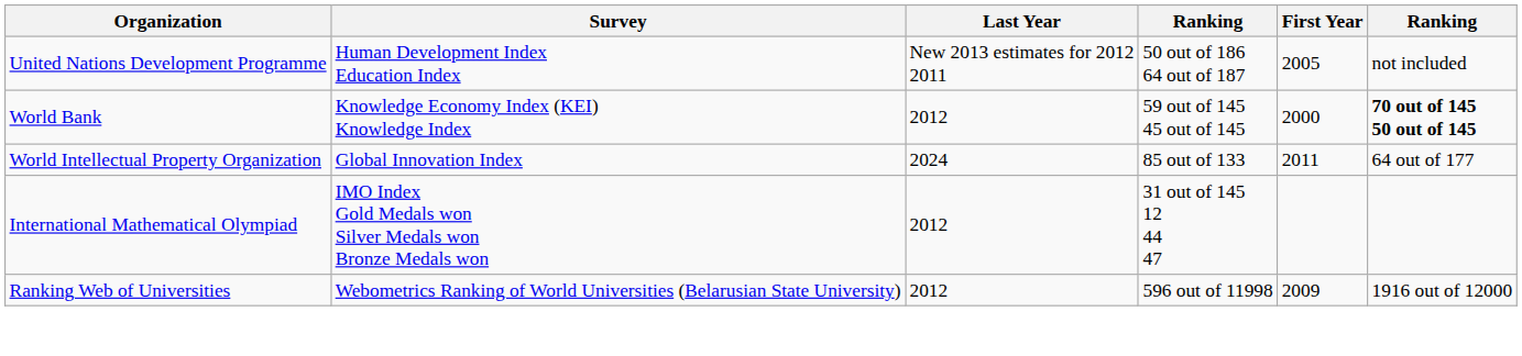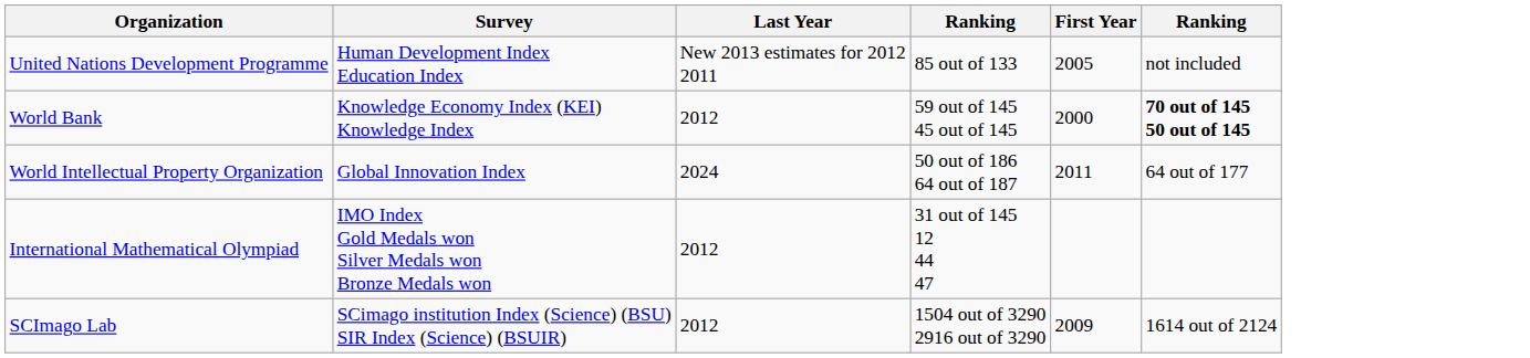United Nations Development Programme | column 4: 50 out of 186 64 out of 187 -> 85 out of 133
World Intellectual Property Organization | column 4: 85 out of 133 -> 50 out of 186 64 out of 187
- row: Ranking Web of Universities | Webometrics Ranking of World Universities (Belarusian State University) | 2012 | 596 out of 11998 | 2009 | 1916 out of 12000
+ row: SCImago Lab | SCimago institution Index (Science) (BSU) SIR Index (Science) (BSUIR) | 2012 | 1504 out of 3290 2916 out of 3290 | 2009 | 1614 out of 2124
